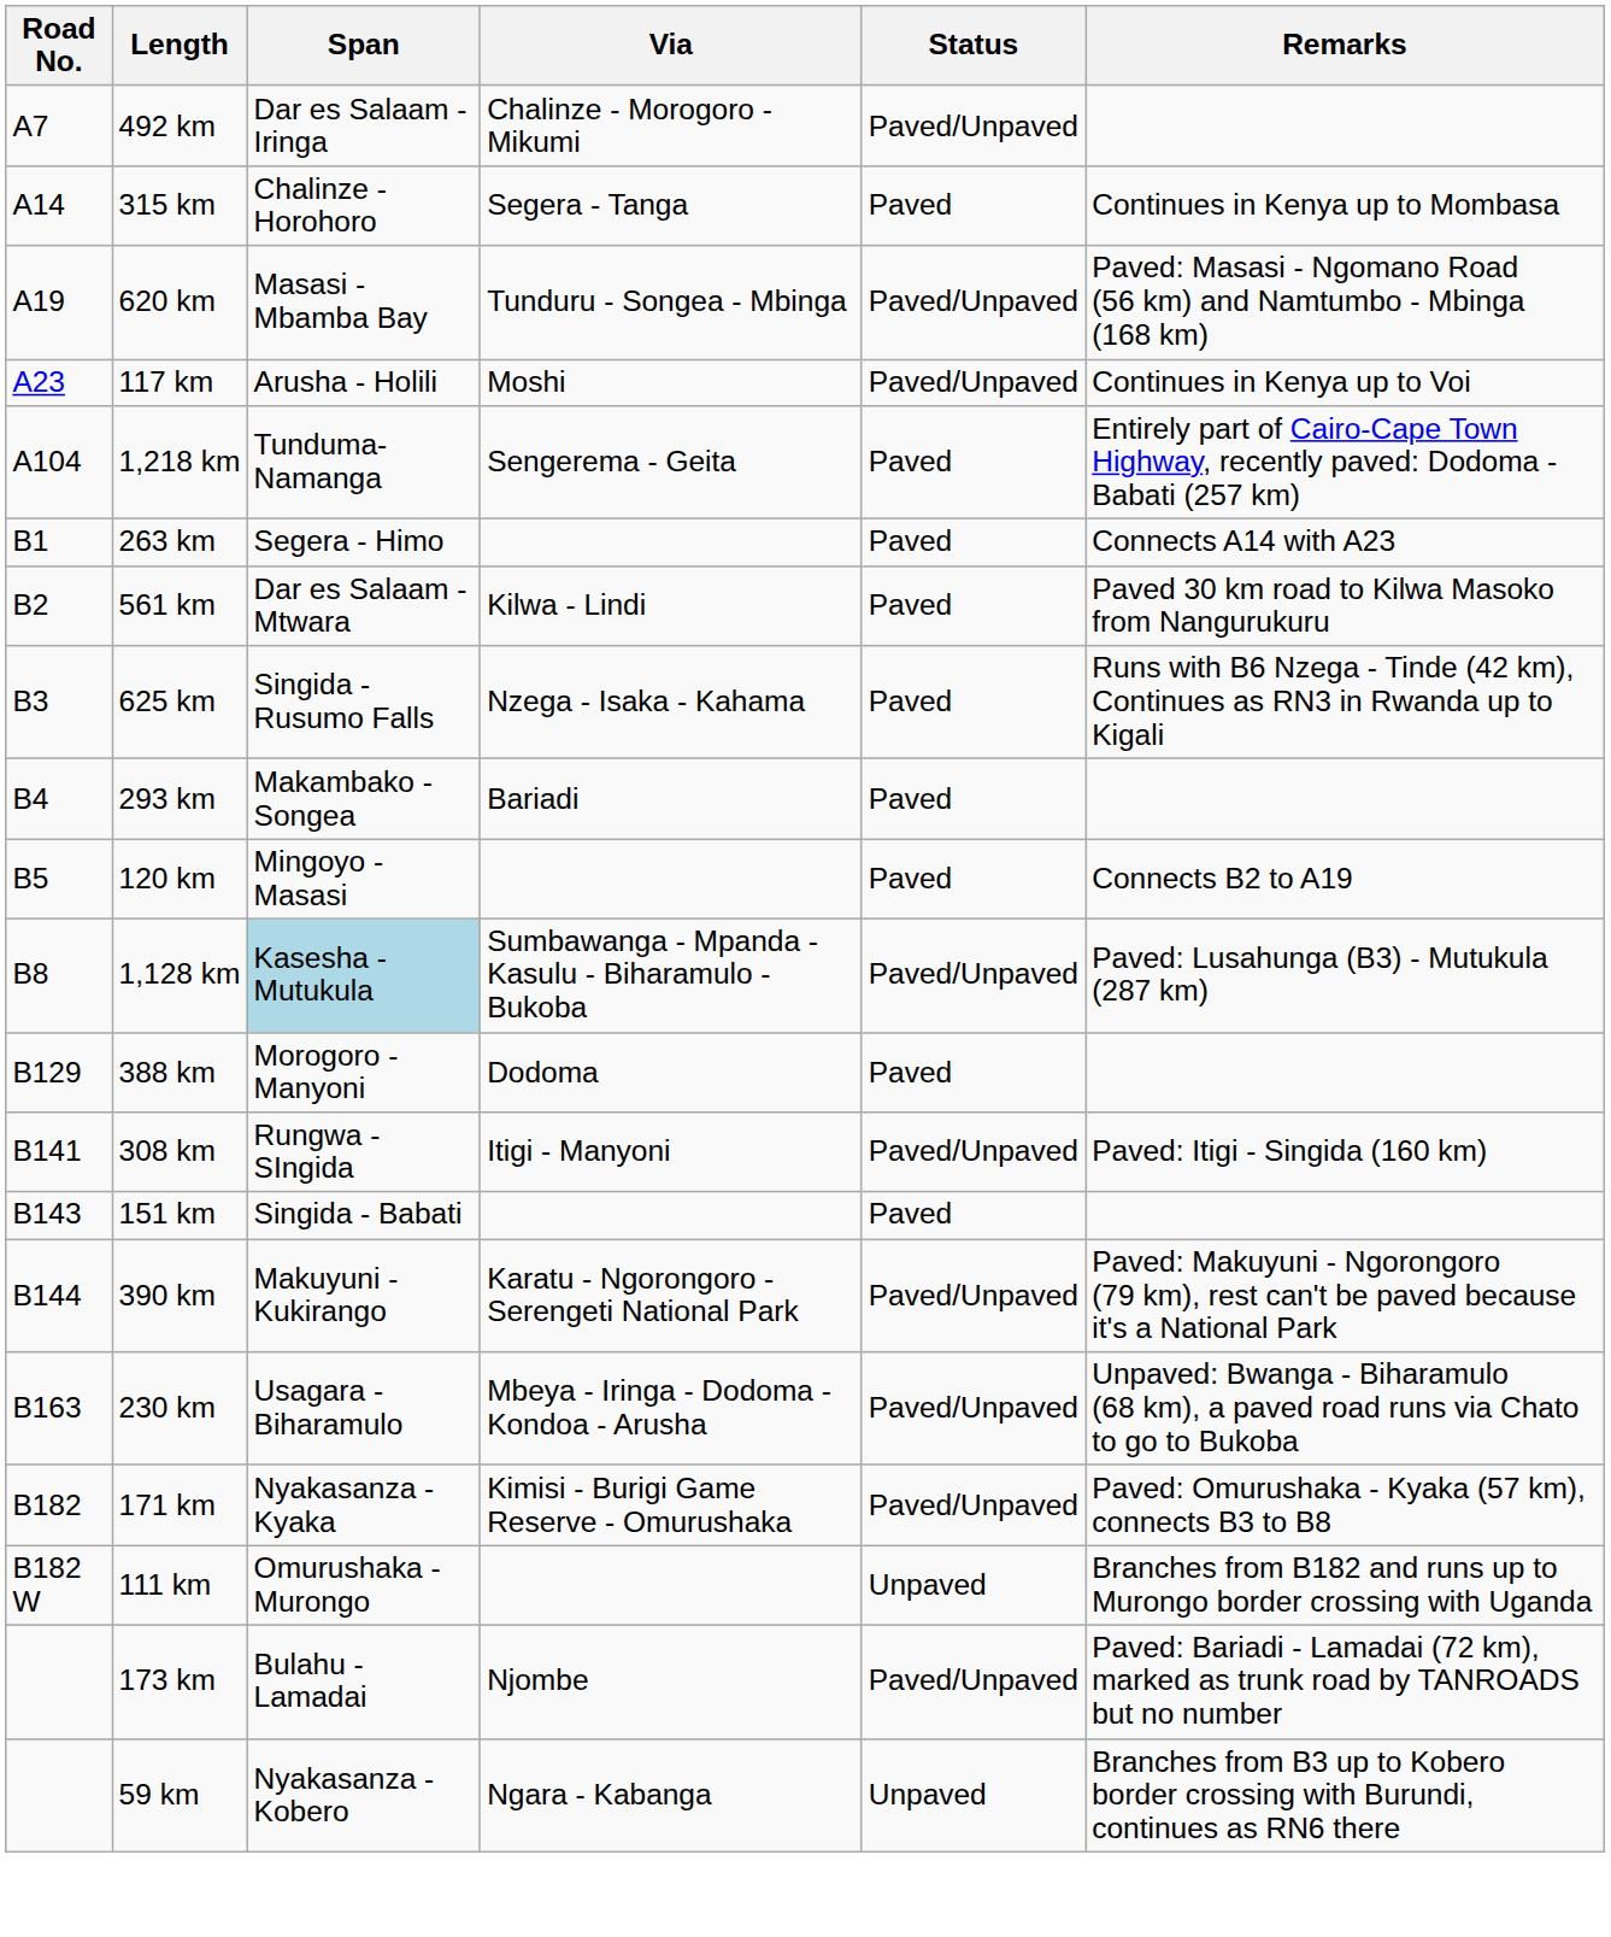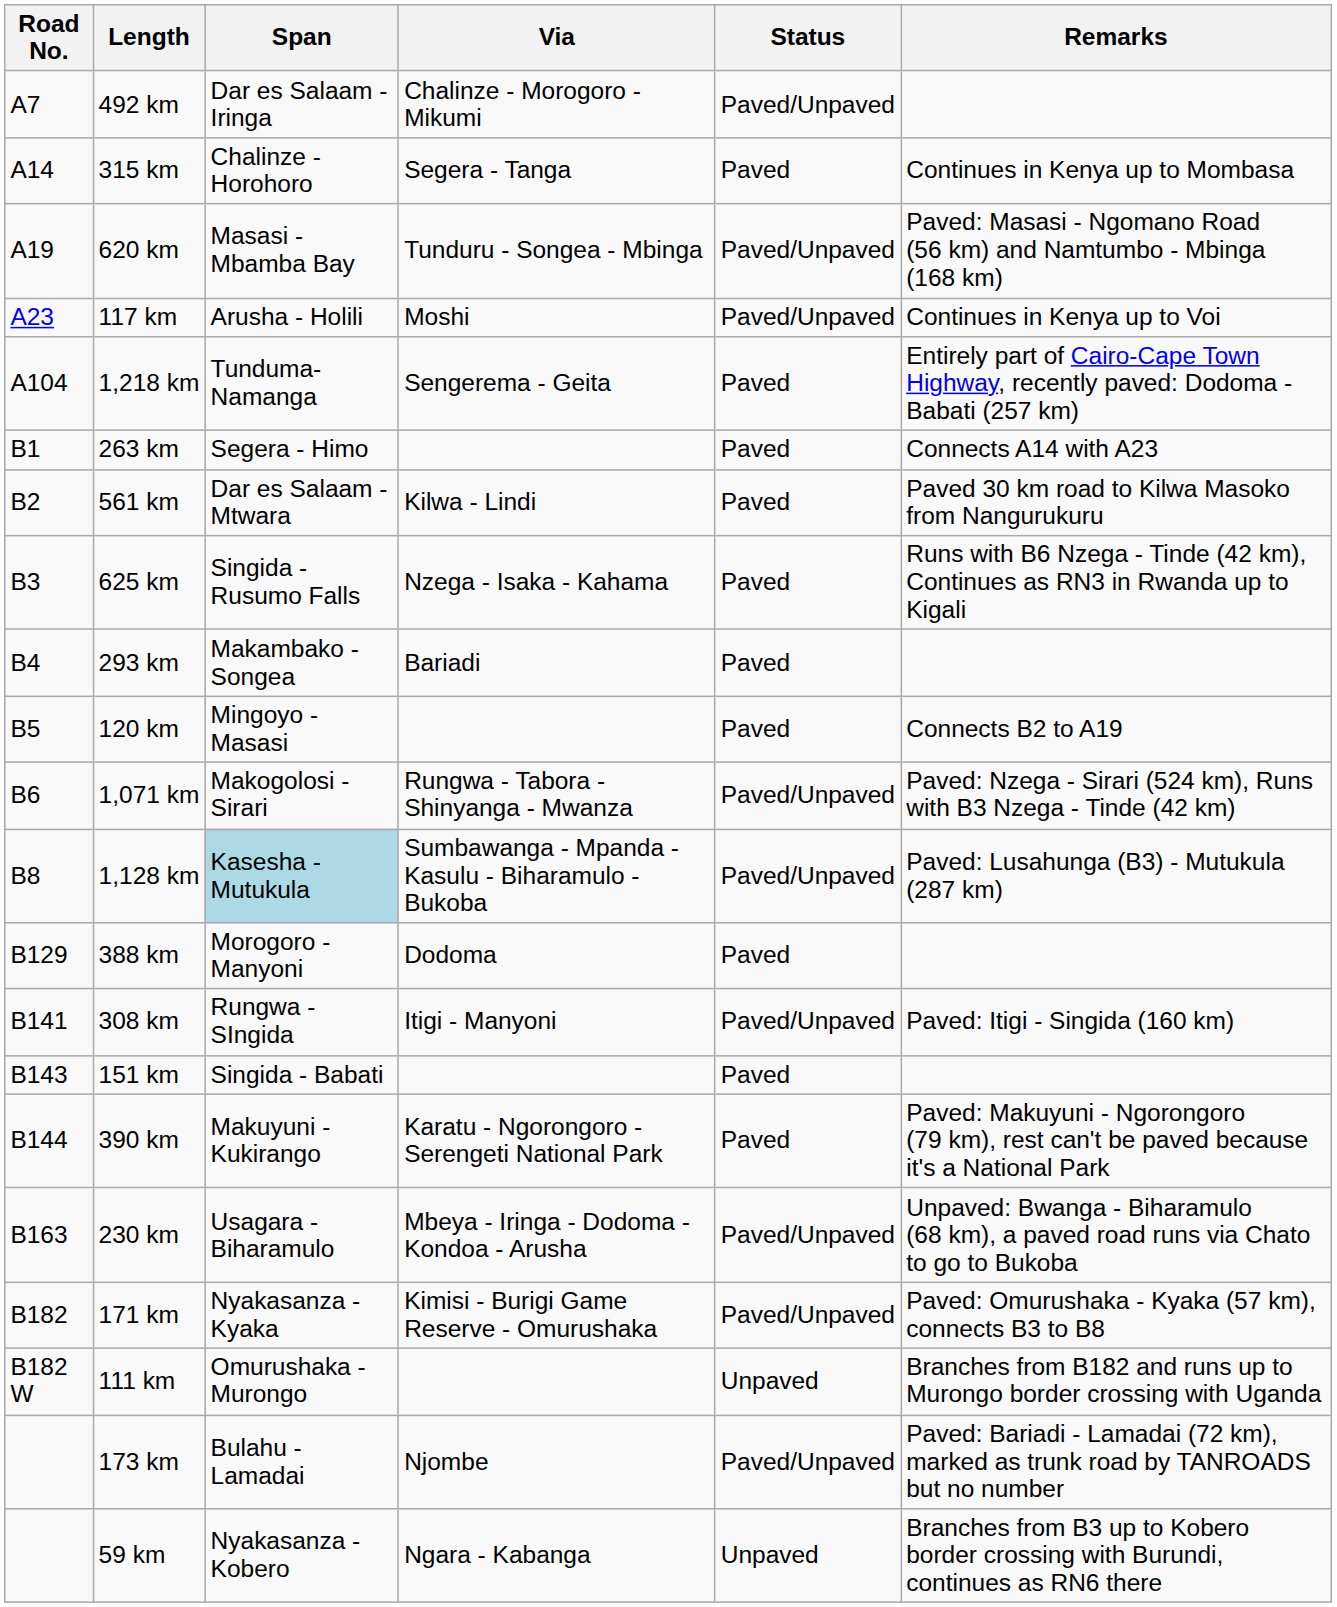+ row: B6 | 1,071 km | Makogolosi - Sirari | Rungwa - Tabora - Shinyanga - Mwanza | Paved/Unpaved | Paved: Nzega - Sirari (524 km), Runs with B3 Nzega - Tinde (42 km)
390 km | Status: Paved/Unpaved -> Paved
